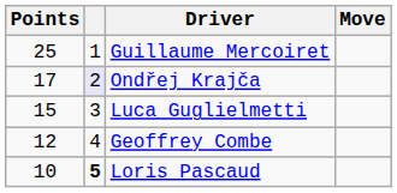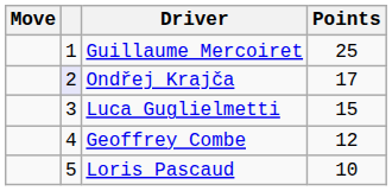columns swapped: Move <-> Points
Loris Pascaud | column 2: bold -> normal
